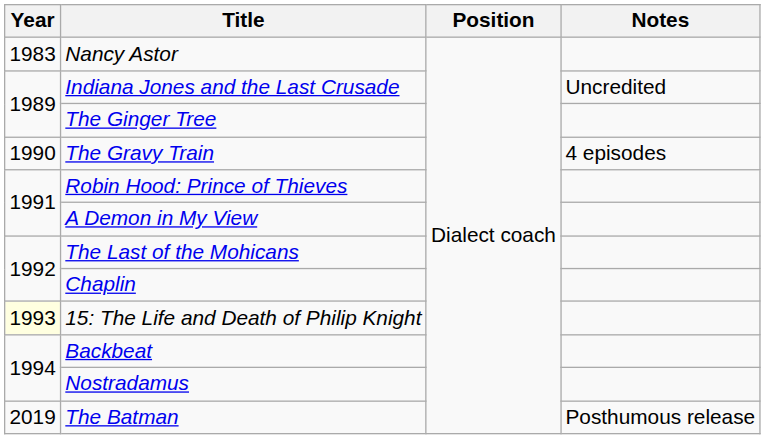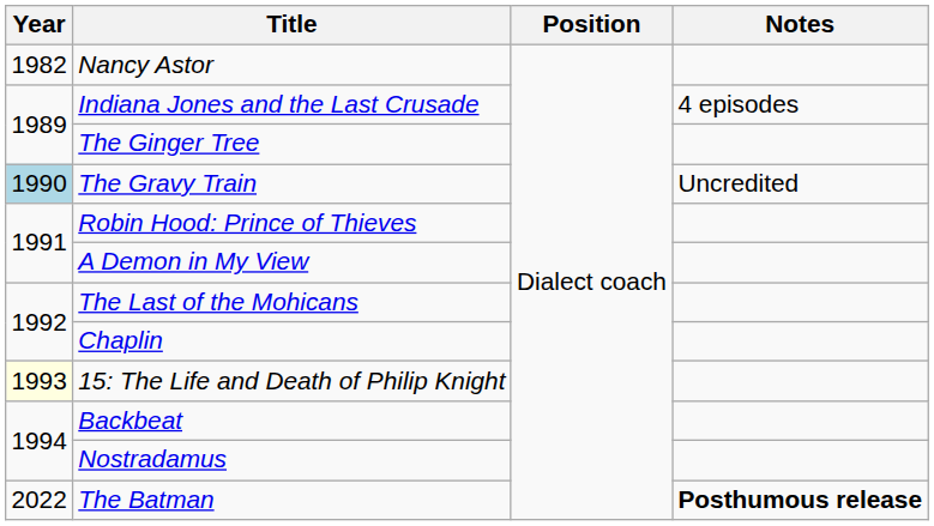Nancy Astor | Year: 1983 -> 1982
Indiana Jones and the Last Crusade | Notes: Uncredited -> 4 episodes
The Gravy Train | Year: no background -> lightblue background
The Gravy Train | Notes: 4 episodes -> Uncredited
The Batman | Year: 2019 -> 2022
The Batman | Notes: normal -> bold
